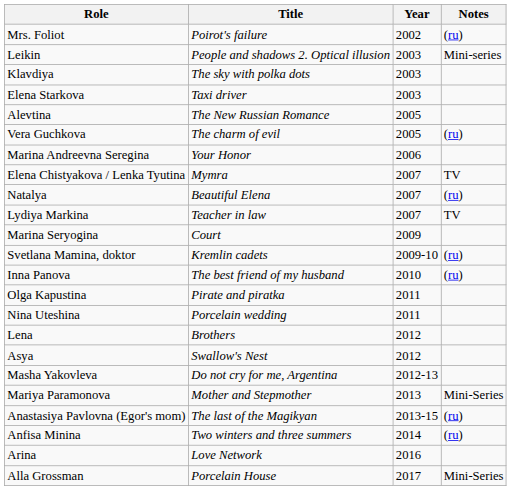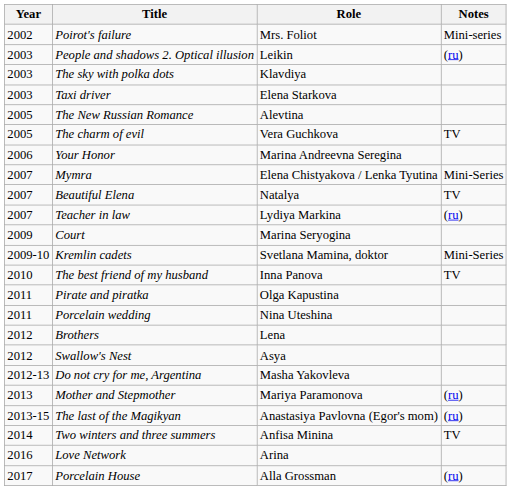columns swapped: Year <-> Role
Poirot's failure | Notes: (ru) -> Mini-series
People and shadows 2. Optical illusion | Notes: Mini-series -> (ru)
The charm of evil | Notes: (ru) -> TV
Mymra | Notes: TV -> Mini-Series
Beautiful Elena | Notes: (ru) -> TV
Teacher in law | Notes: TV -> (ru)
Kremlin cadets | Notes: (ru) -> Mini-Series
The best friend of my husband | Notes: (ru) -> TV
Mother and Stepmother | Notes: Mini-Series -> (ru)
Two winters and three summers | Notes: (ru) -> TV
Porcelain House | Notes: Mini-Series -> (ru)
